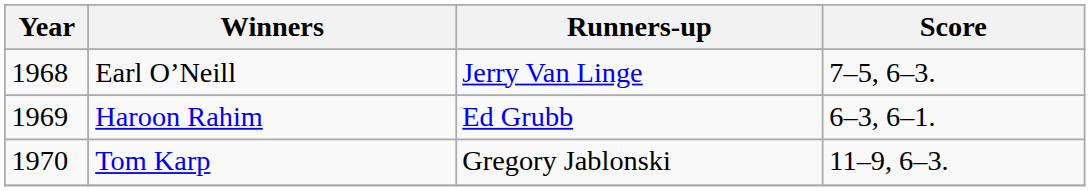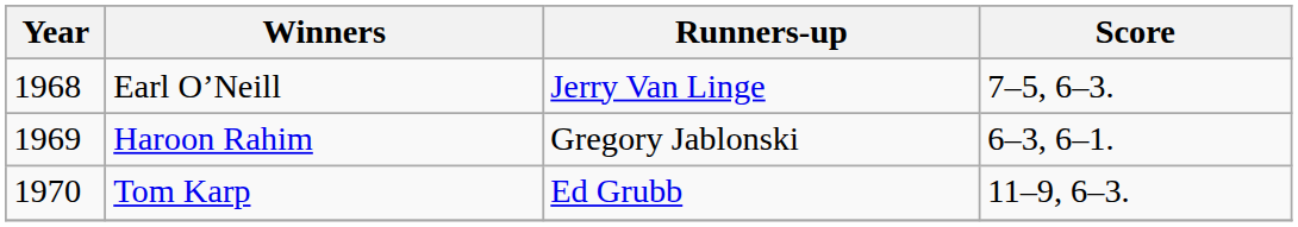Haroon Rahim | Runners-up: Ed Grubb -> Gregory Jablonski
Tom Karp | Runners-up: Gregory Jablonski -> Ed Grubb
